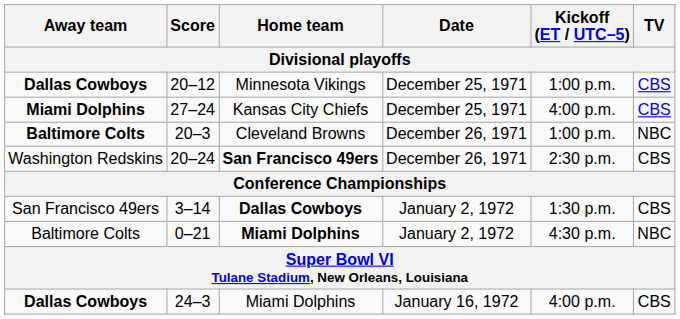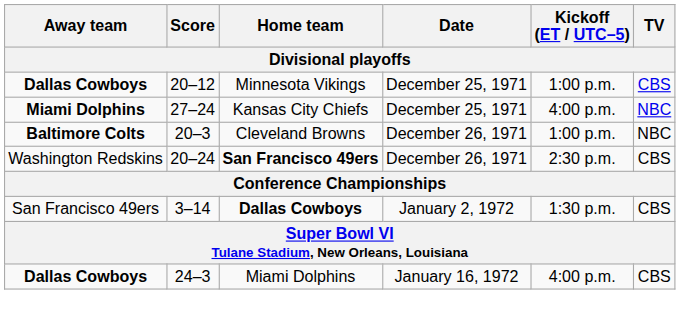27–24 | TV: CBS -> NBC
- row: Baltimore Colts | 0–21 | Miami Dolphins | January 2, 1972 | 4:30 p.m. | NBC
